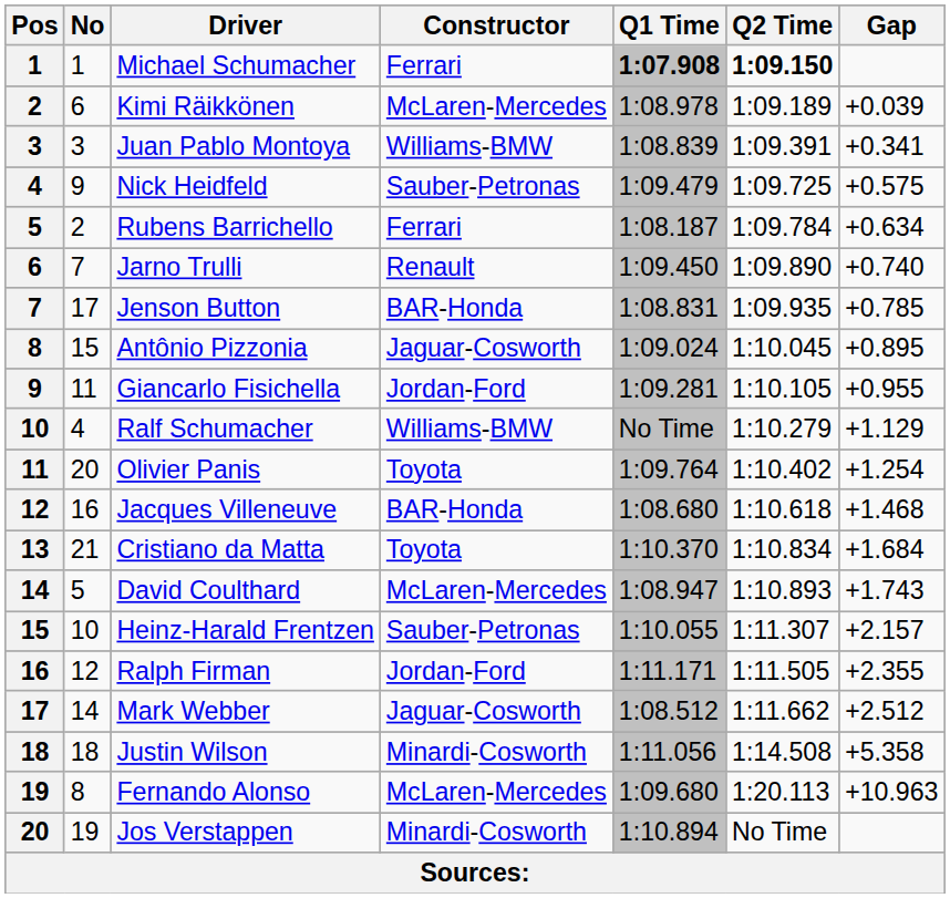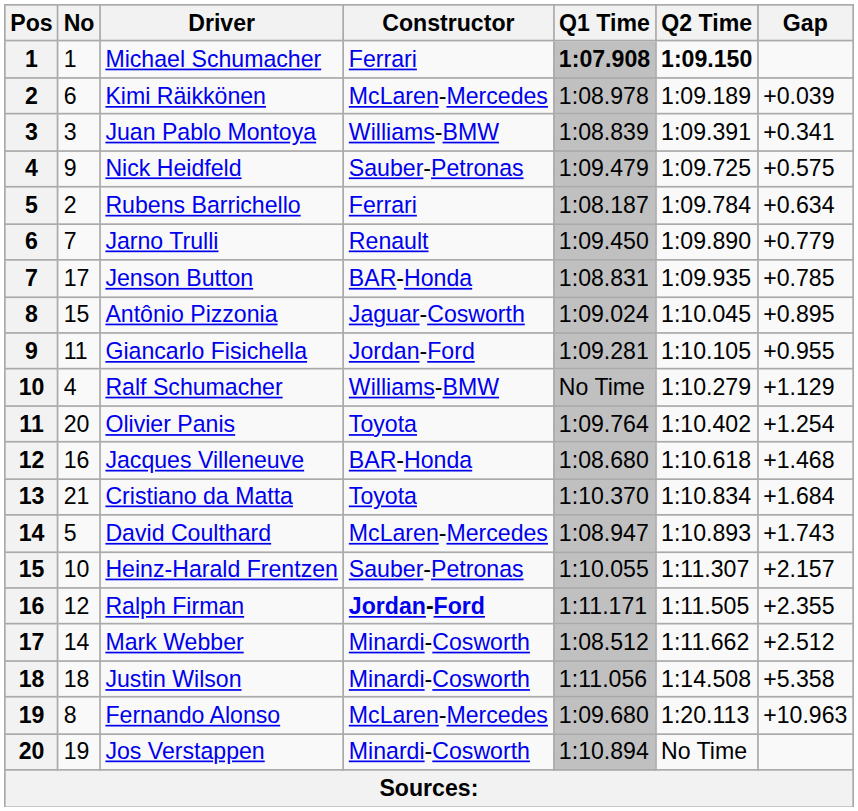Jarno Trulli | Gap: +0.740 -> +0.779
Ralph Firman | Constructor: normal -> bold
Mark Webber | Constructor: Jaguar-Cosworth -> Minardi-Cosworth
